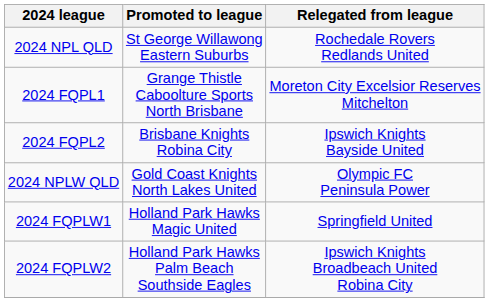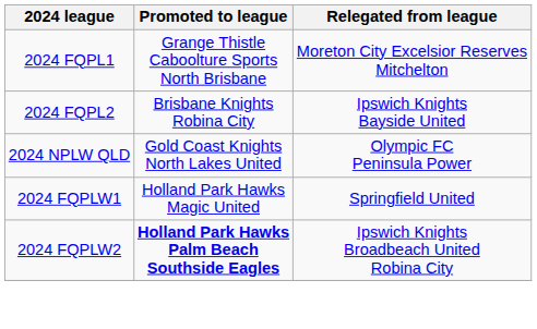- row: 2024 NPL QLD | St George Willawong Eastern Suburbs | Rochedale Rovers Redlands United
2024 FQPLW2 | Promoted to league: normal -> bold
